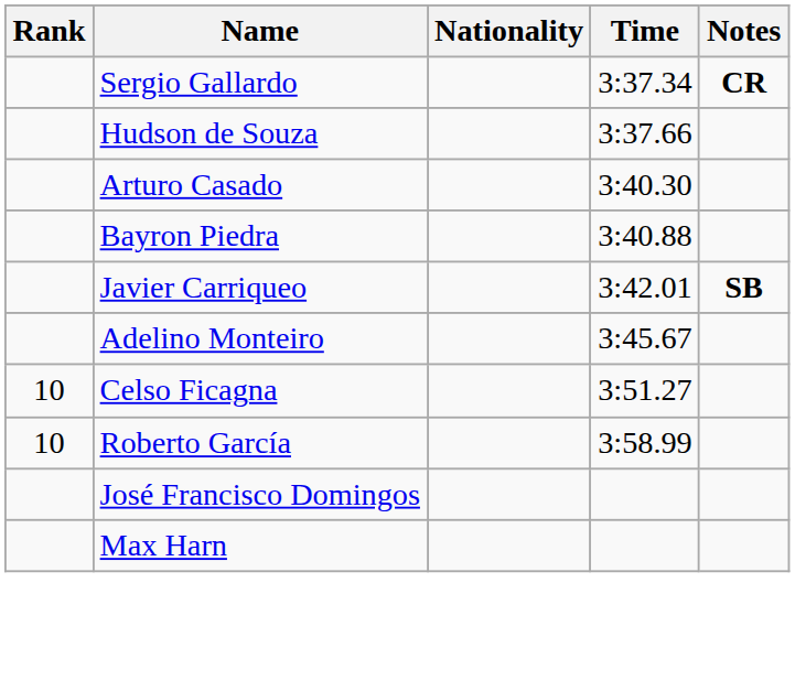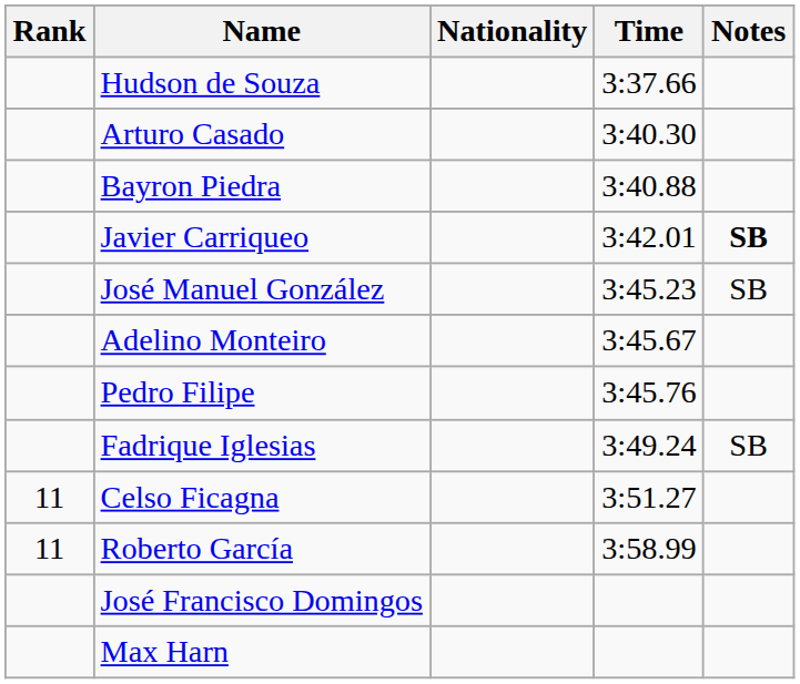- row: Sergio Gallardo | 3:37.34 | CR
+ row: José Manuel González | 3:45.23 | SB
+ row: Pedro Filipe | 3:45.76
+ row: Fadrique Iglesias | 3:49.24 | SB
Celso Ficagna | Rank: 10 -> 11
Roberto García | Rank: 10 -> 11
